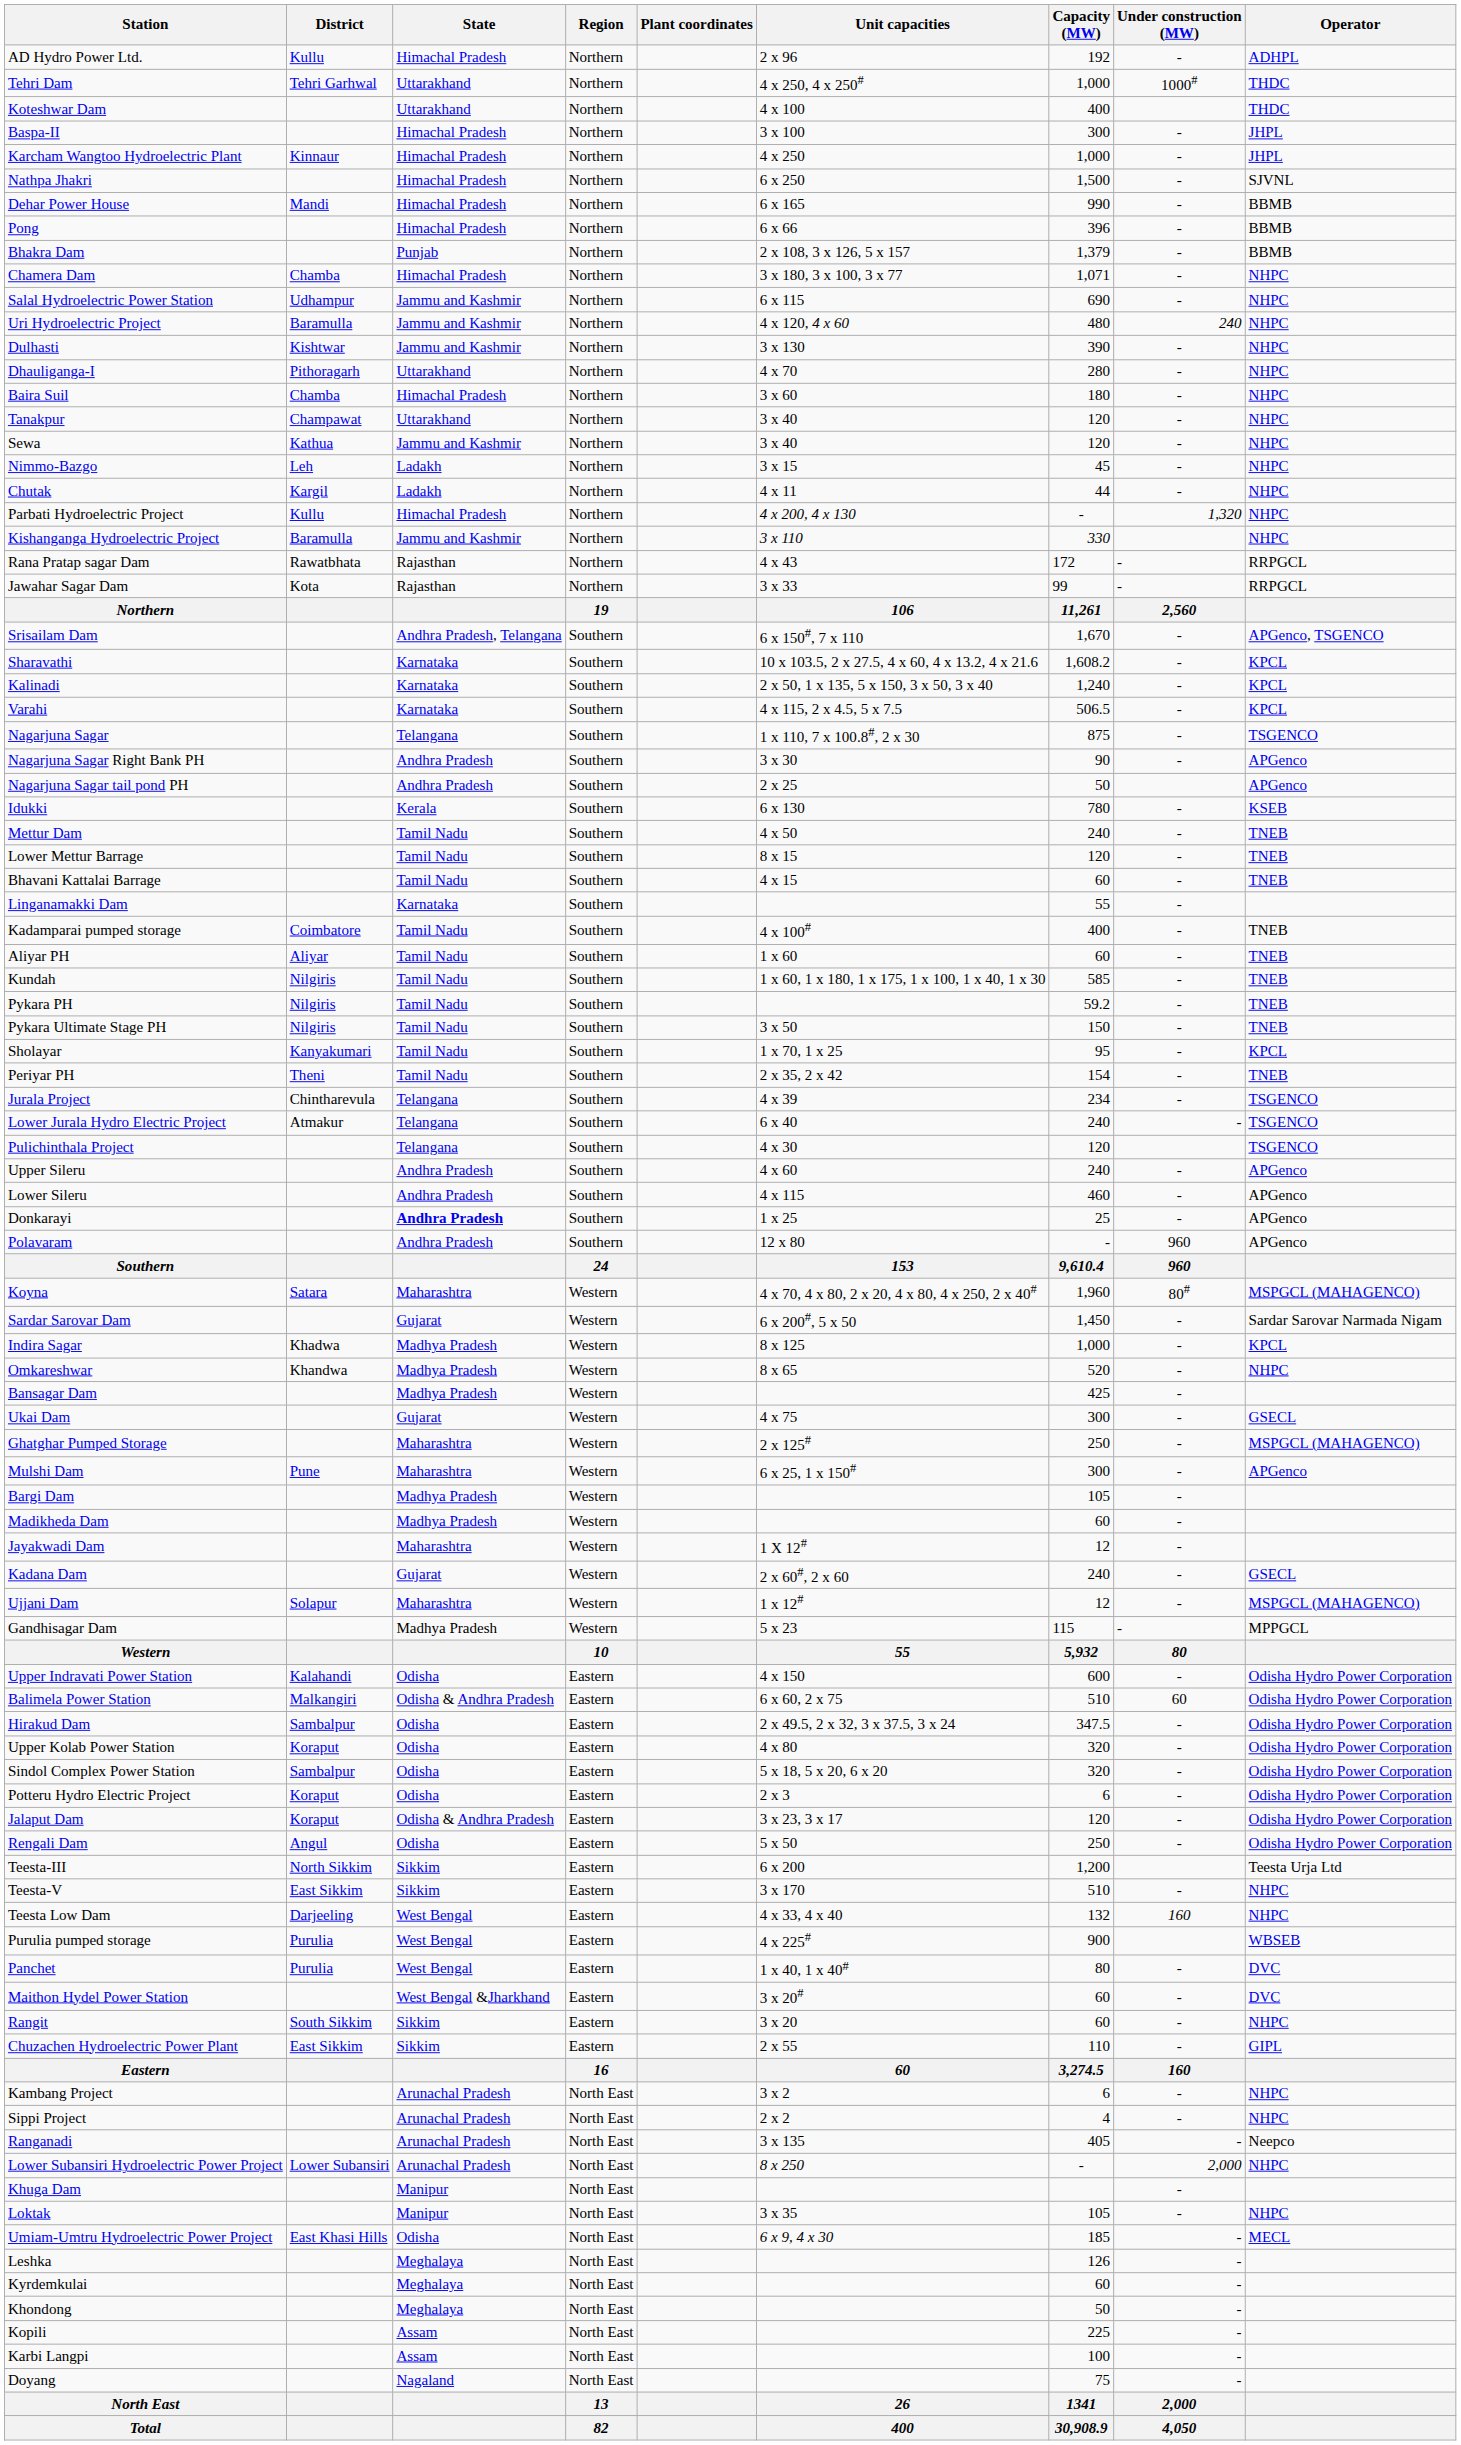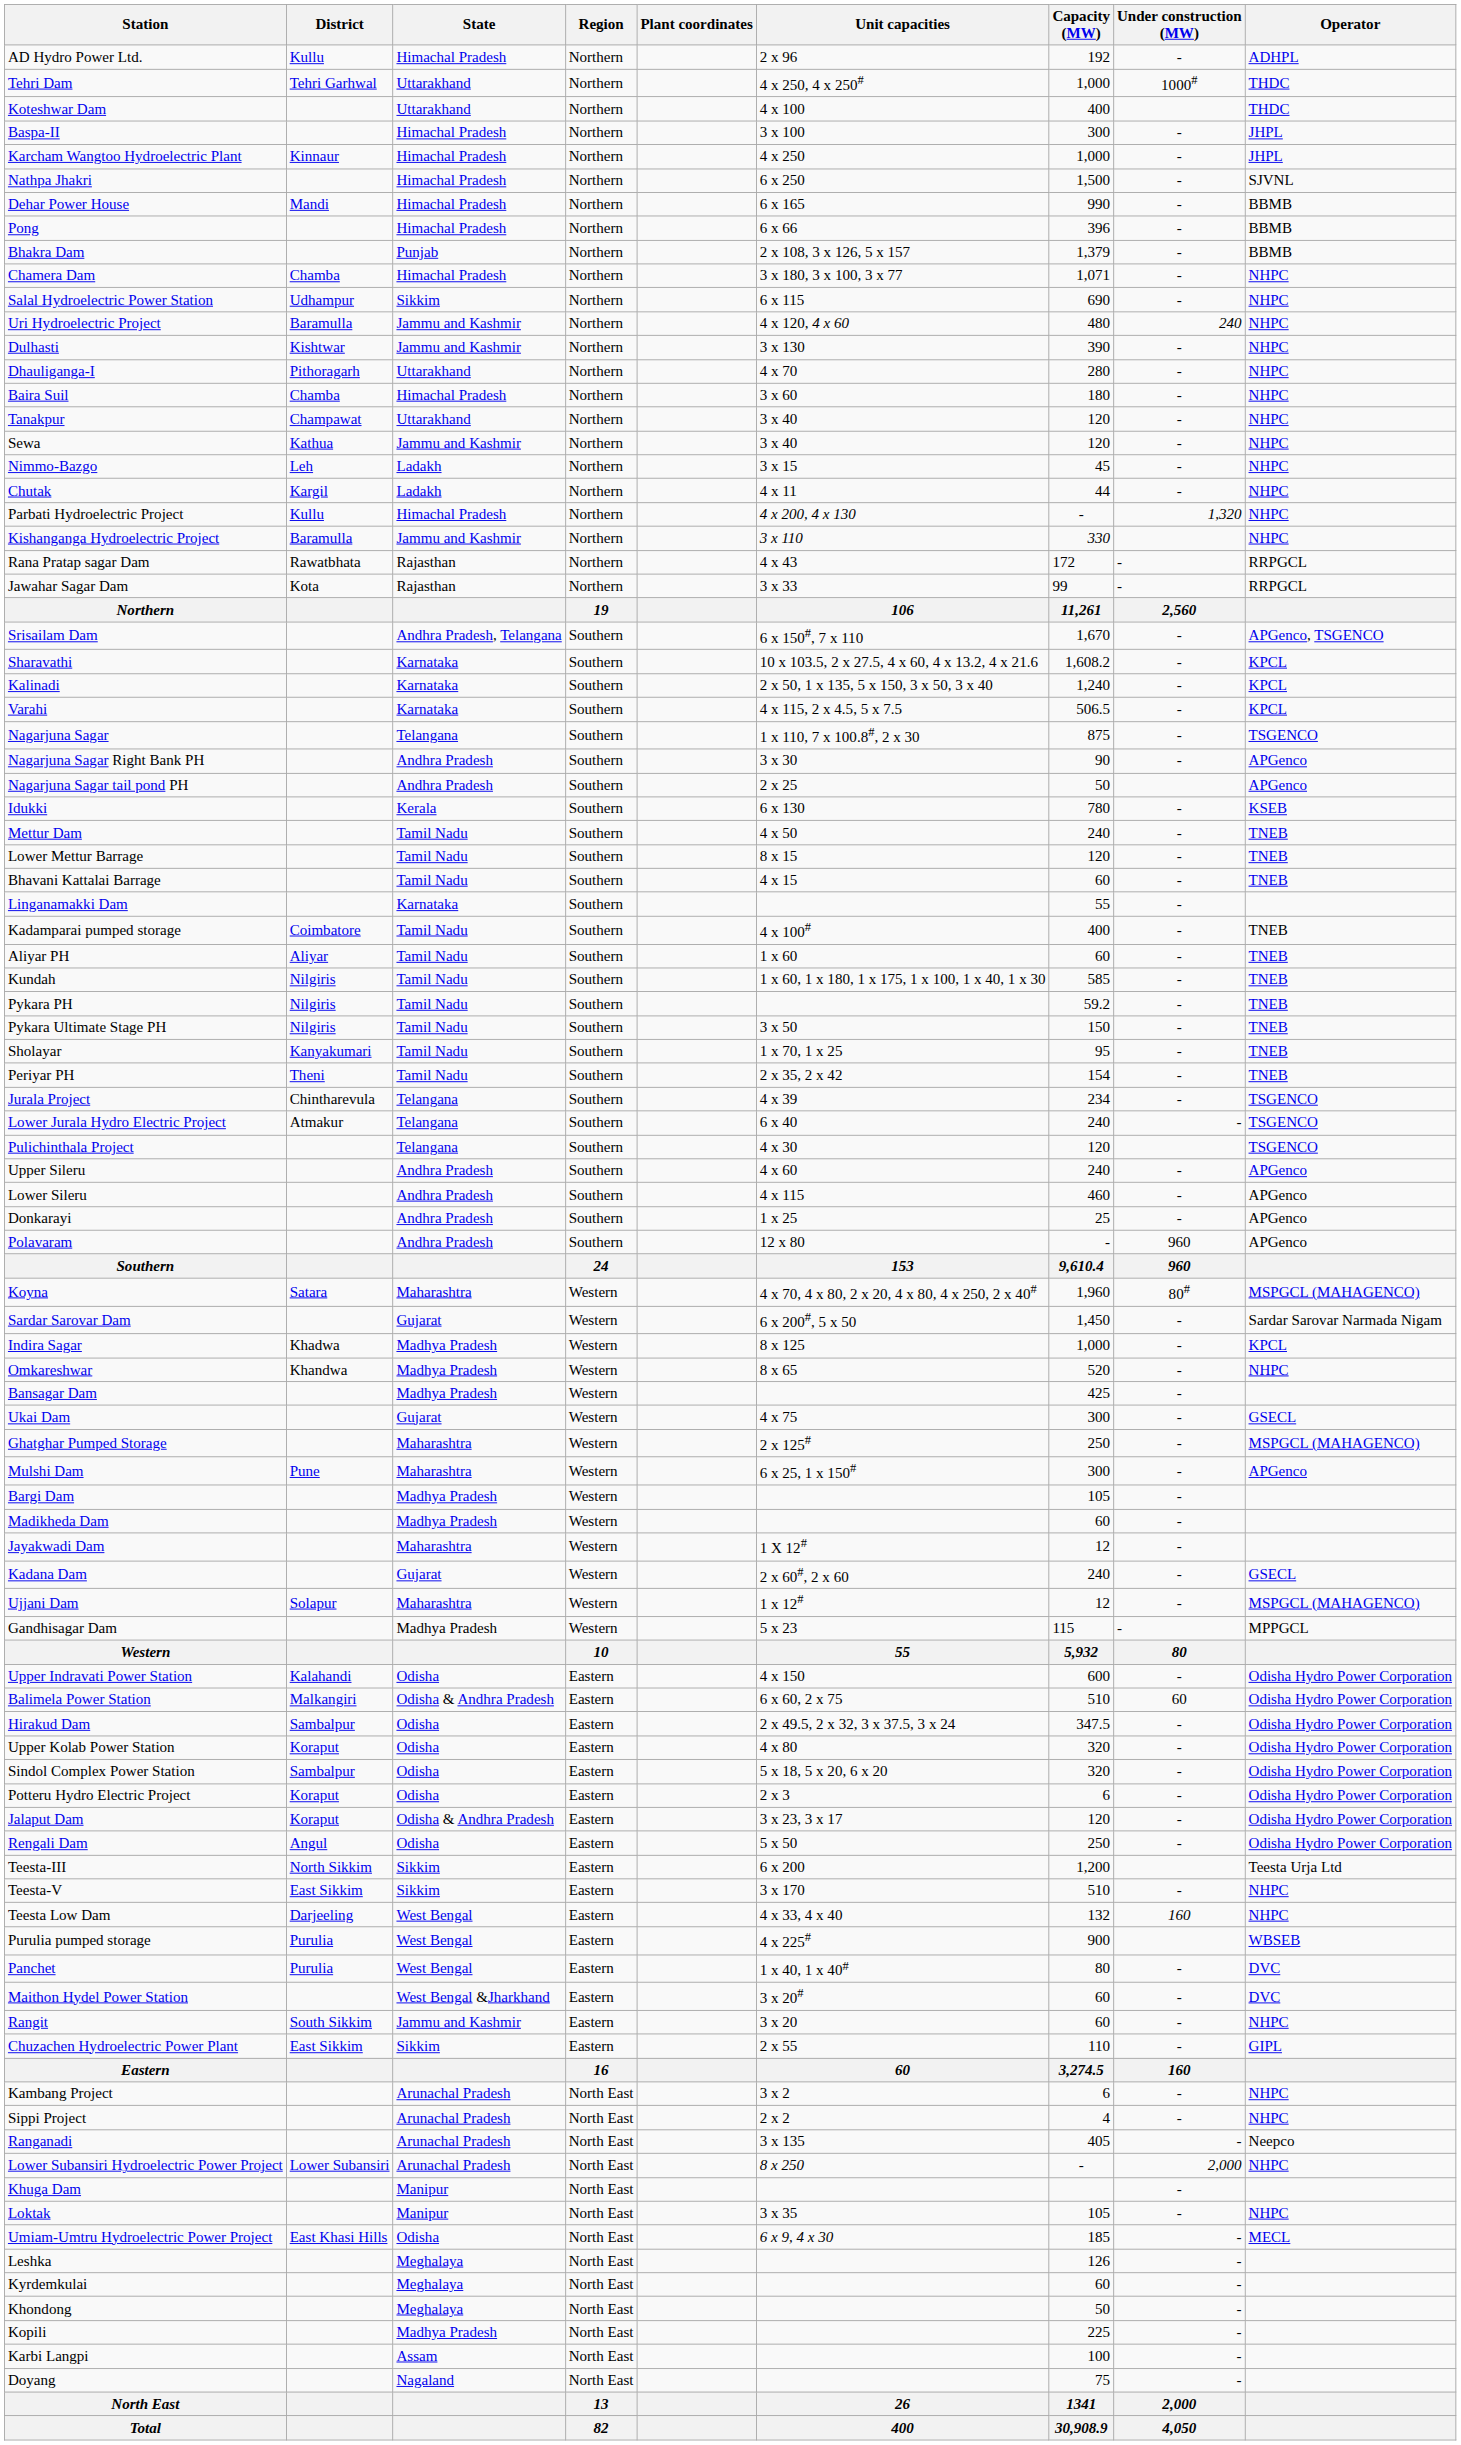Salal Hydroelectric Power Station | State: Jammu and Kashmir -> Sikkim
Sholayar | Operator: KPCL -> TNEB
Donkarayi | State: bold -> normal
Rangit | State: Sikkim -> Jammu and Kashmir
Kopili | State: Assam -> Madhya Pradesh
